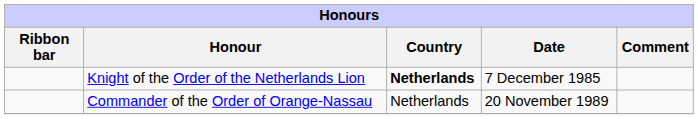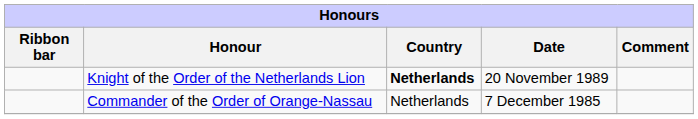Knight of the Order of the Netherlands Lion | Date: 7 December 1985 -> 20 November 1989
Commander of the Order of Orange-Nassau | Date: 20 November 1989 -> 7 December 1985
